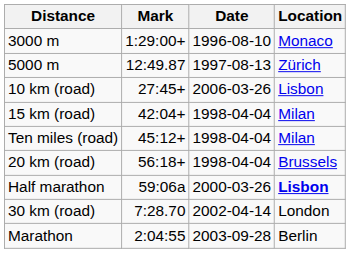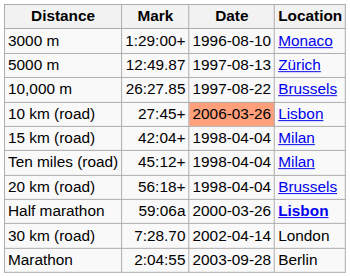+ row: 10,000 m | 26:27.85 | 1997-08-22 | Brussels
10 km (road) | Date: no background -> lightsalmon background
